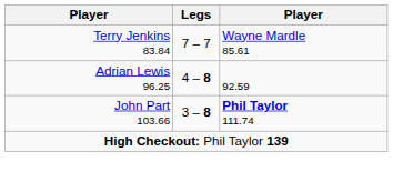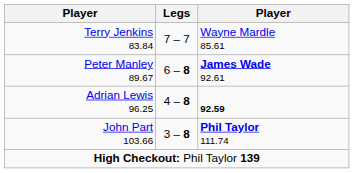+ row: Peter Manley 89.67 | 6 – 8 | James Wade 92.61
Adrian Lewis 96.25 | column 3: normal -> bold
